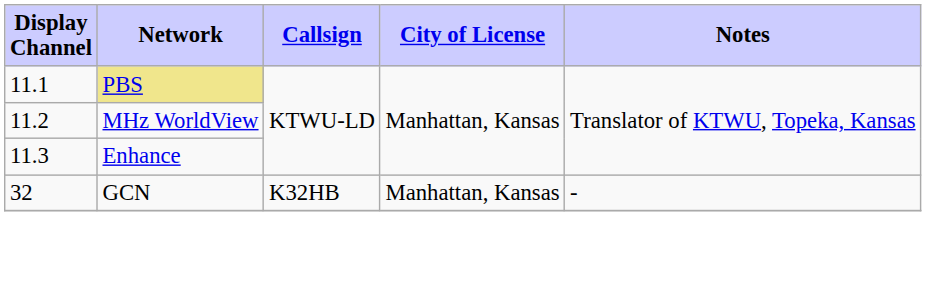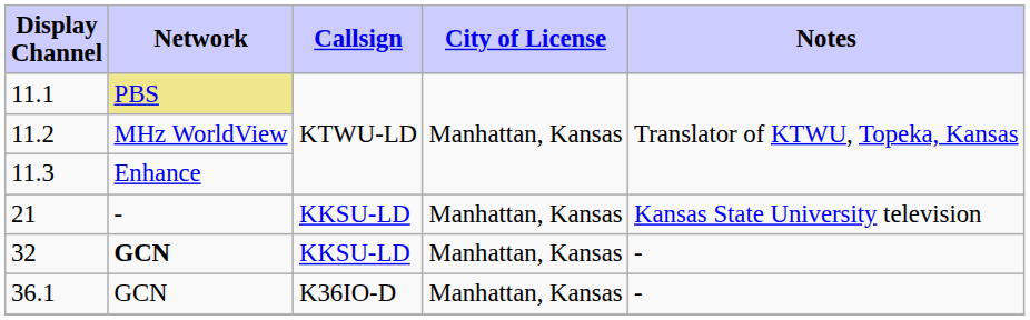+ row: 21 | - | KKSU-LD | Manhattan, Kansas | Kansas State University television
32 | Network: normal -> bold
32 | Callsign: K32HB -> KKSU-LD
+ row: 36.1 | GCN | K36IO-D | Manhattan, Kansas | -
